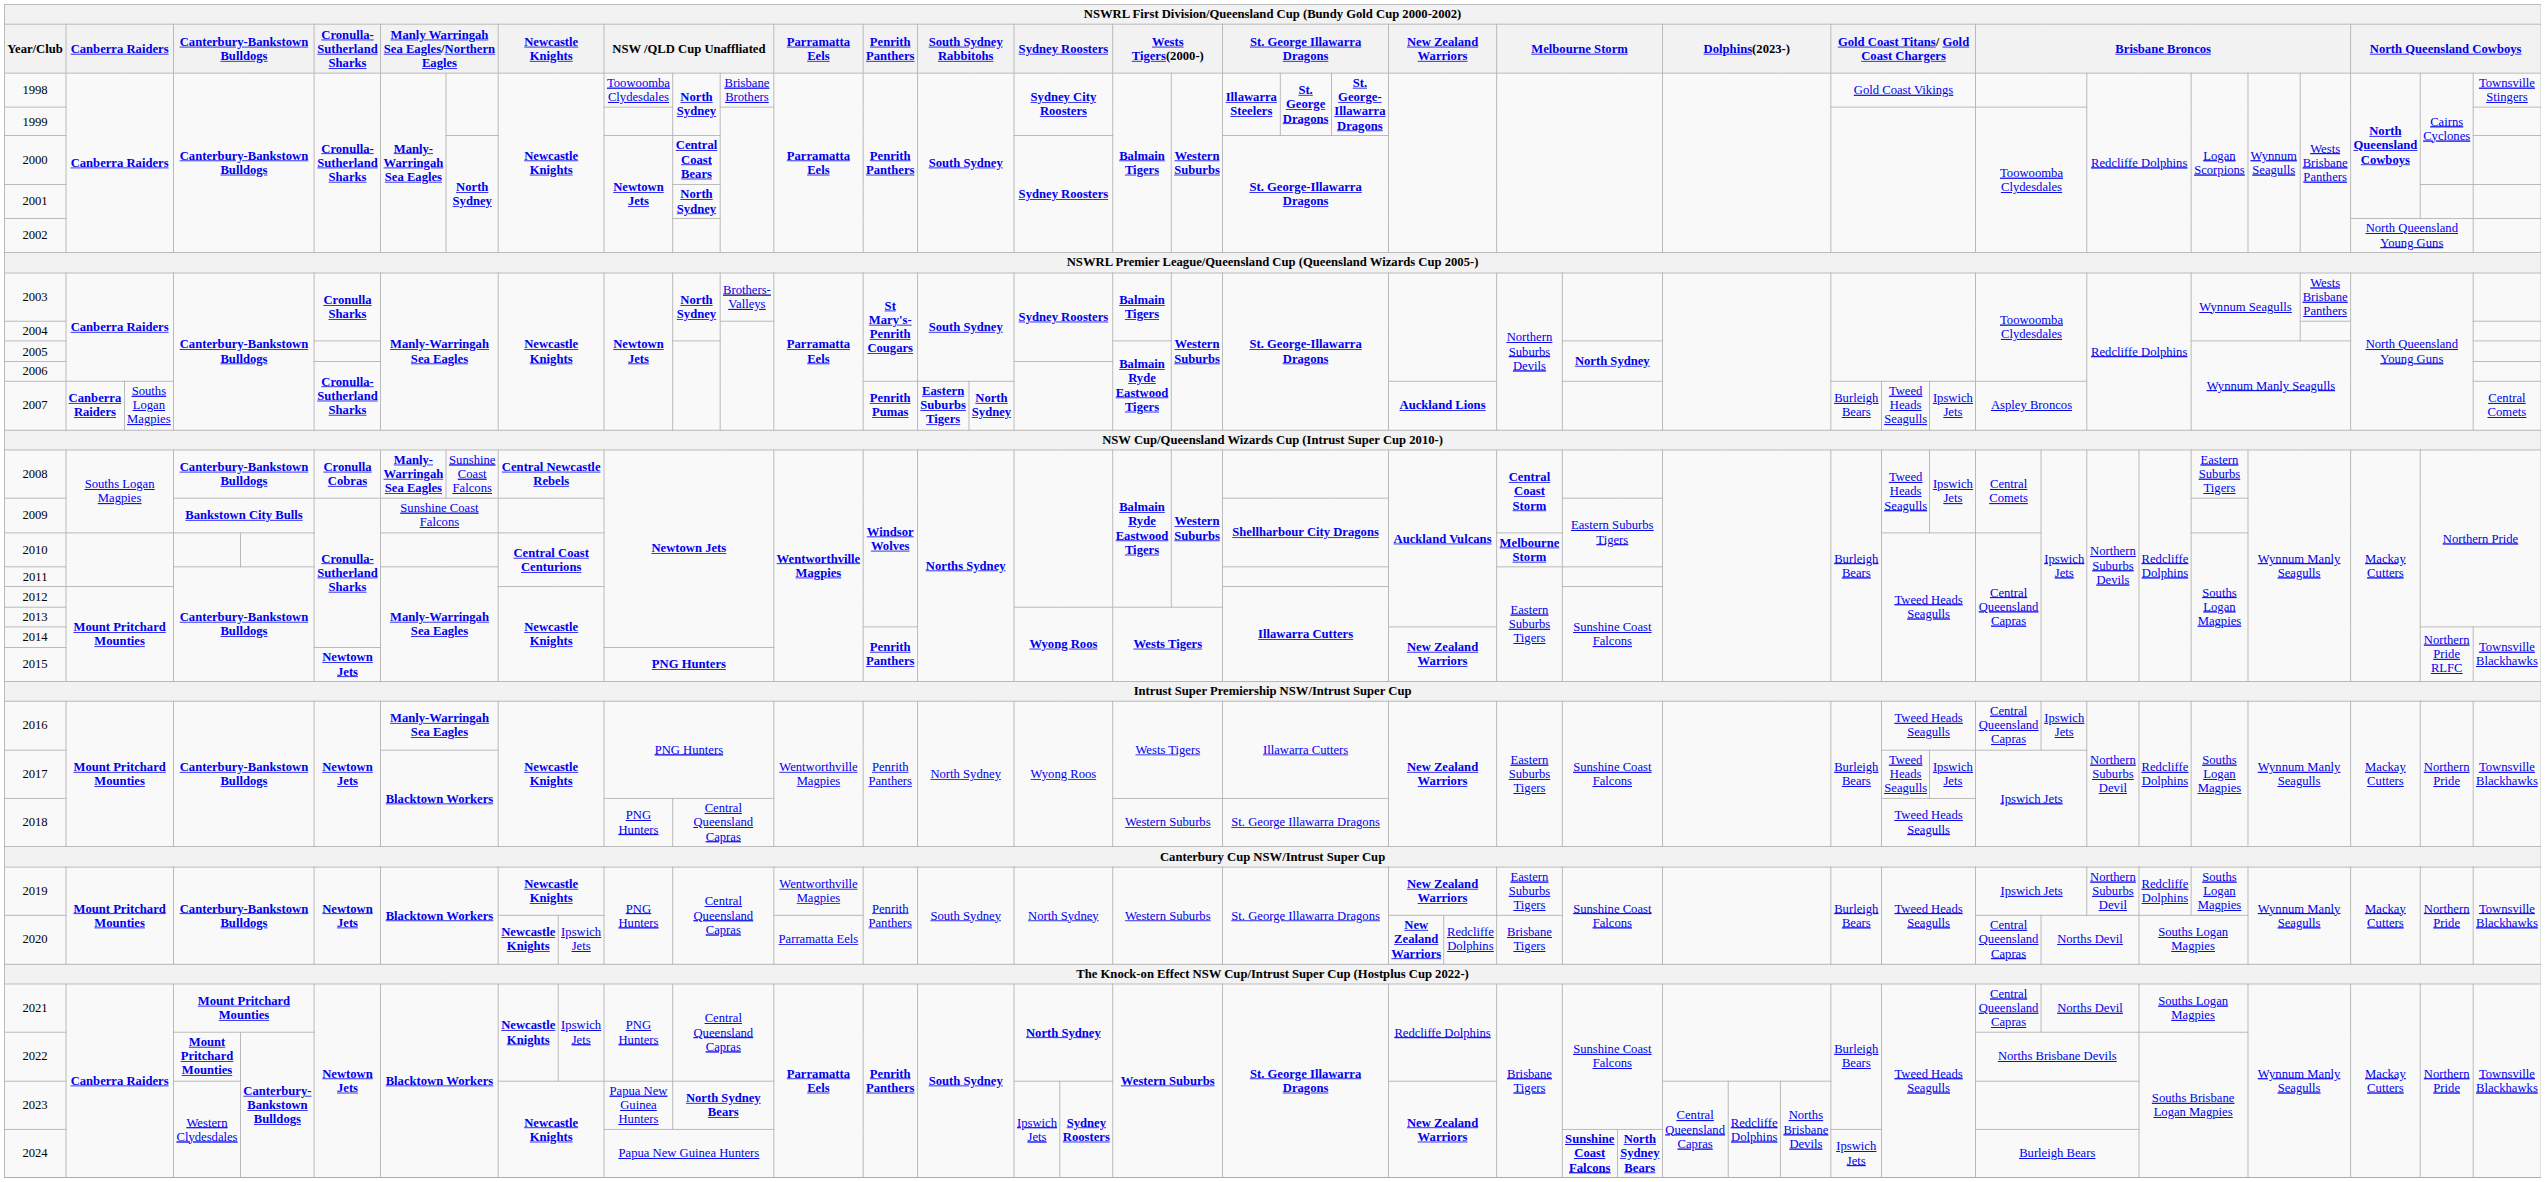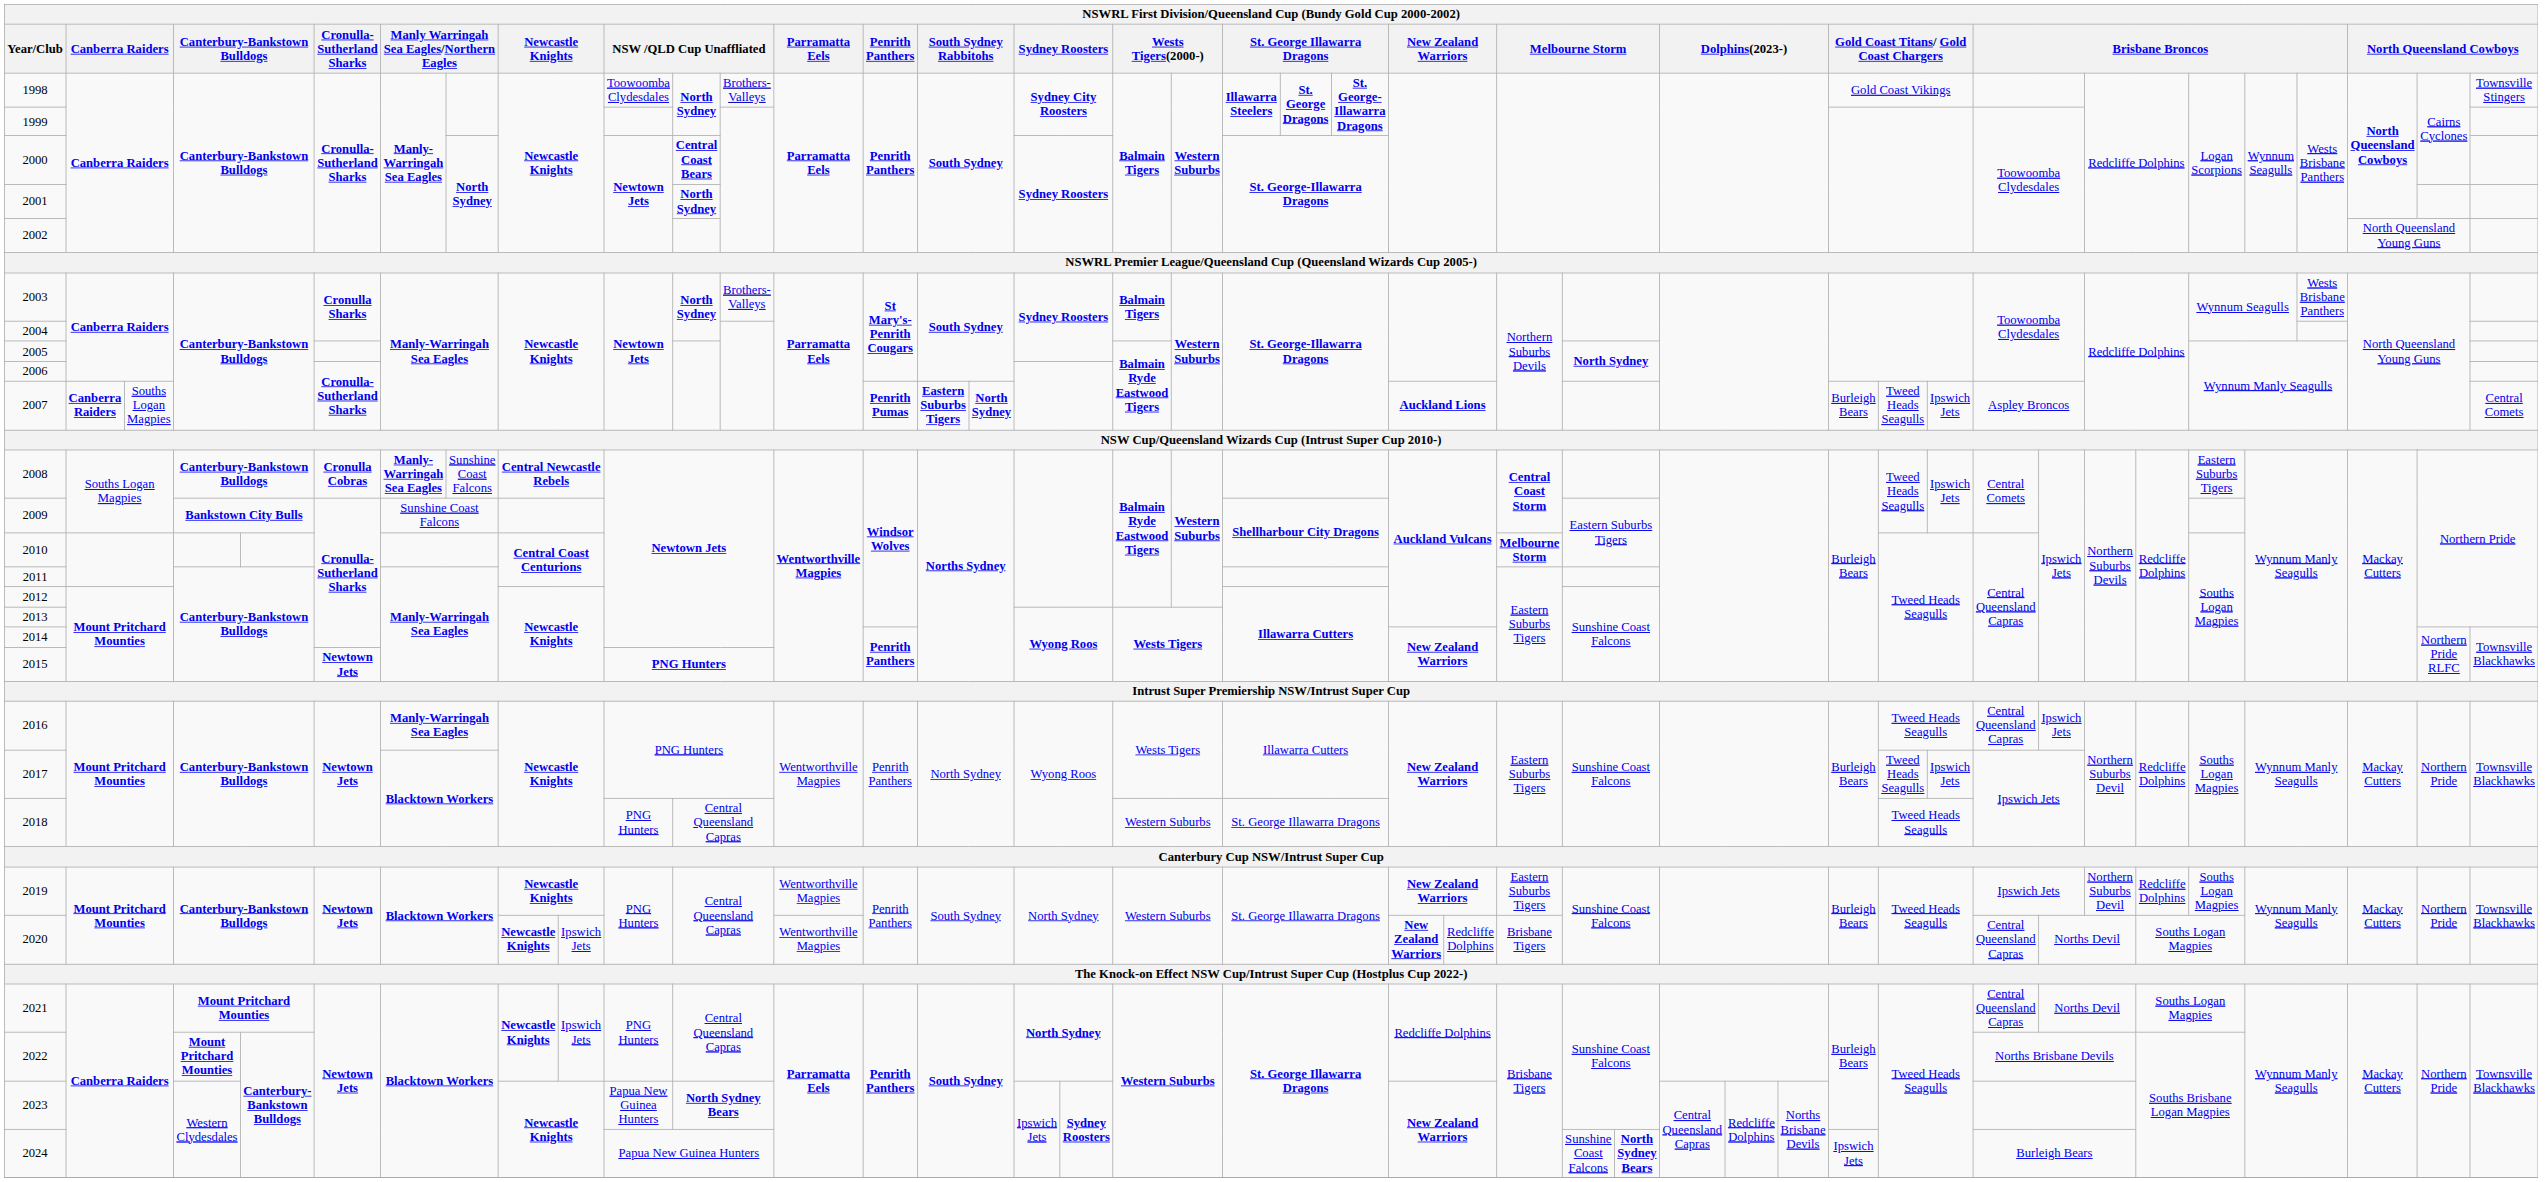1998 | column 13: Brisbane Brothers -> Brothers-Valleys
2020 | Parramatta Eels: Parramatta Eels -> Wentworthville Magpies
2024 | column 28: bold -> normal
